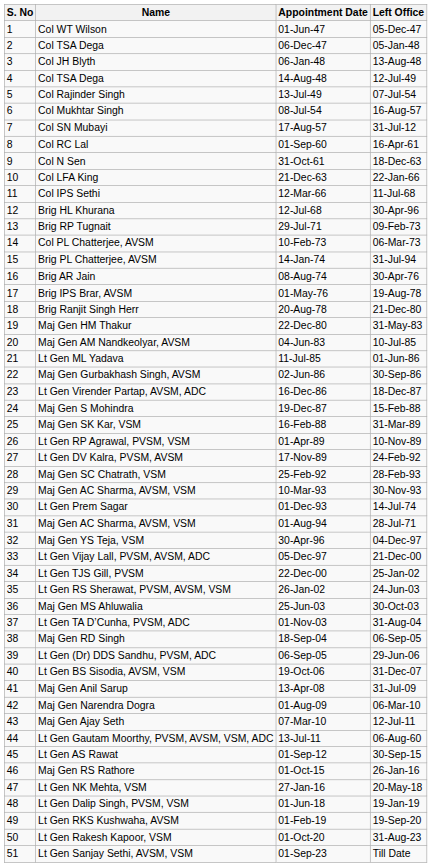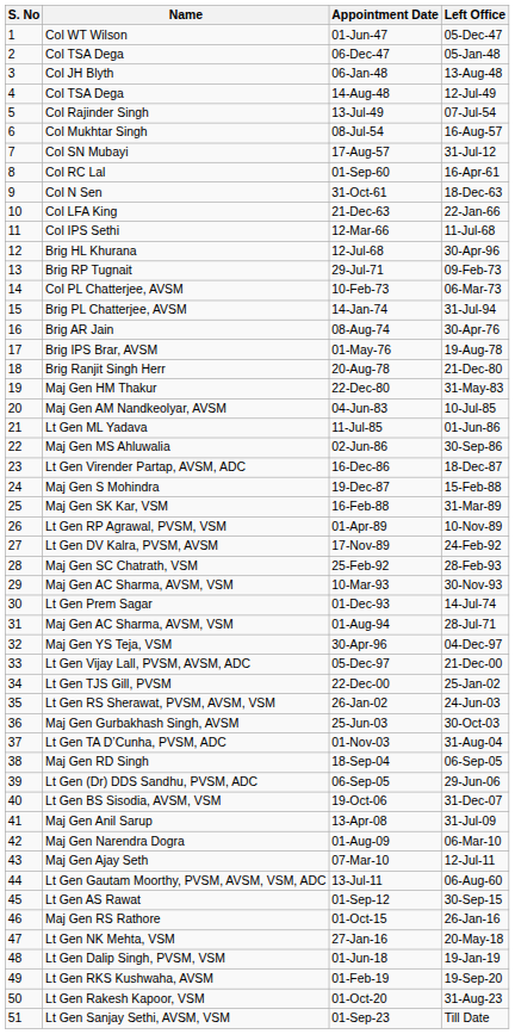02-Jun-86 | Name: Maj Gen Gurbakhash Singh, AVSM -> Maj Gen MS Ahluwalia
25-Jun-03 | Name: Maj Gen MS Ahluwalia -> Maj Gen Gurbakhash Singh, AVSM
